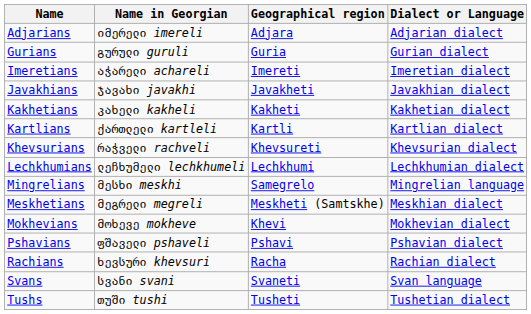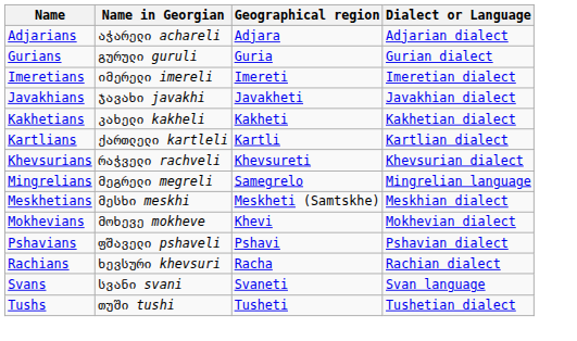Adjarians | Name in Georgian: იმერელი imereli -> აჭარელი achareli
Imeretians | Name in Georgian: აჭარელი achareli -> იმერელი imereli
- row: Lechkhumians | ლეჩხუმელი lechkhumeli | Lechkhumi | Lechkhumian dialect
Mingrelians | Name in Georgian: მესხი meskhi -> მეგრელი megreli
Meskhetians | Name in Georgian: მეგრელი megreli -> მესხი meskhi
